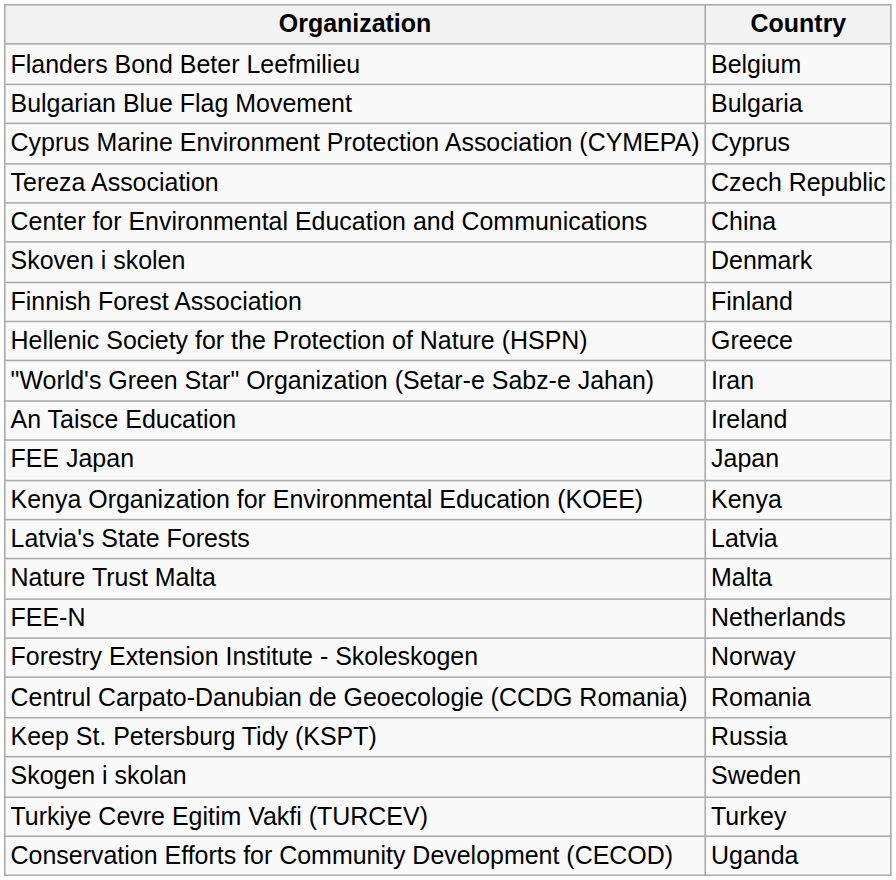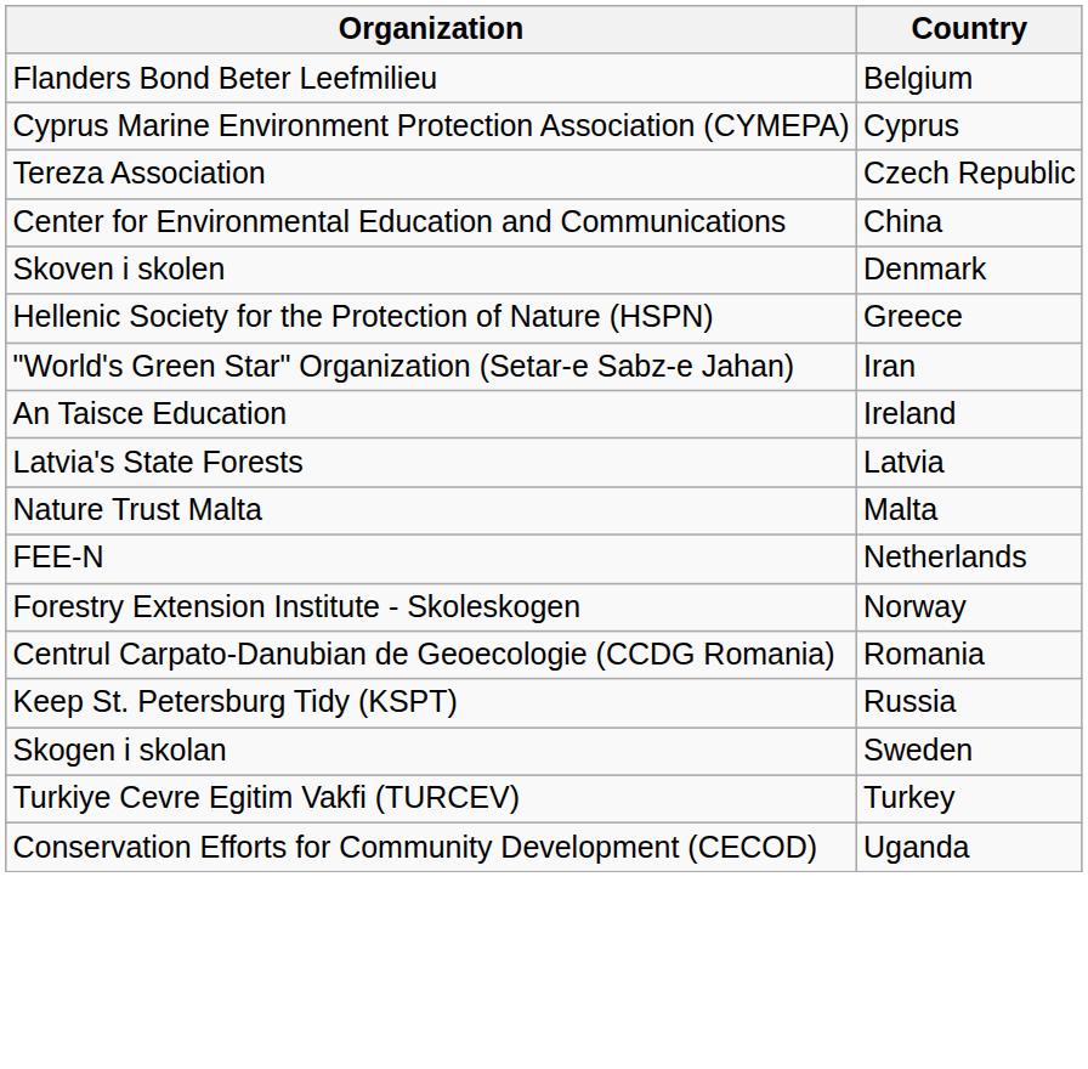- row: Bulgarian Blue Flag Movement | Bulgaria
- row: Finnish Forest Association | Finland
- row: FEE Japan | Japan
- row: Kenya Organization for Environmental Education (KOEE) | Kenya
